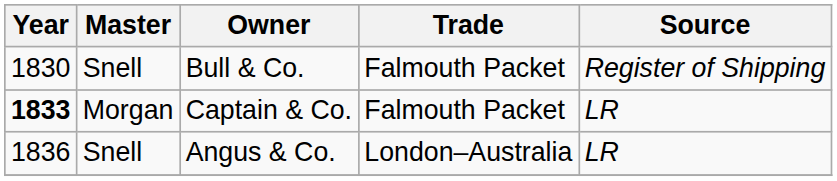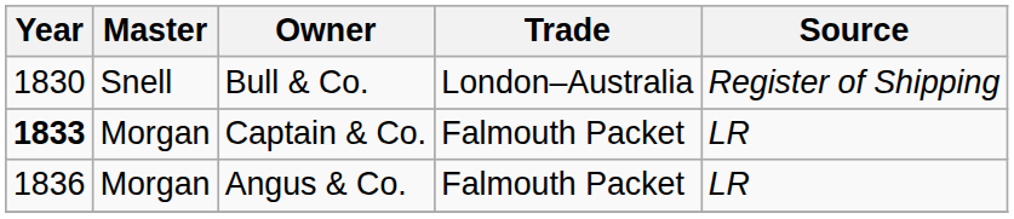Bull & Co. | Trade: Falmouth Packet -> London–Australia
Angus & Co. | Master: Snell -> Morgan
Angus & Co. | Trade: London–Australia -> Falmouth Packet
